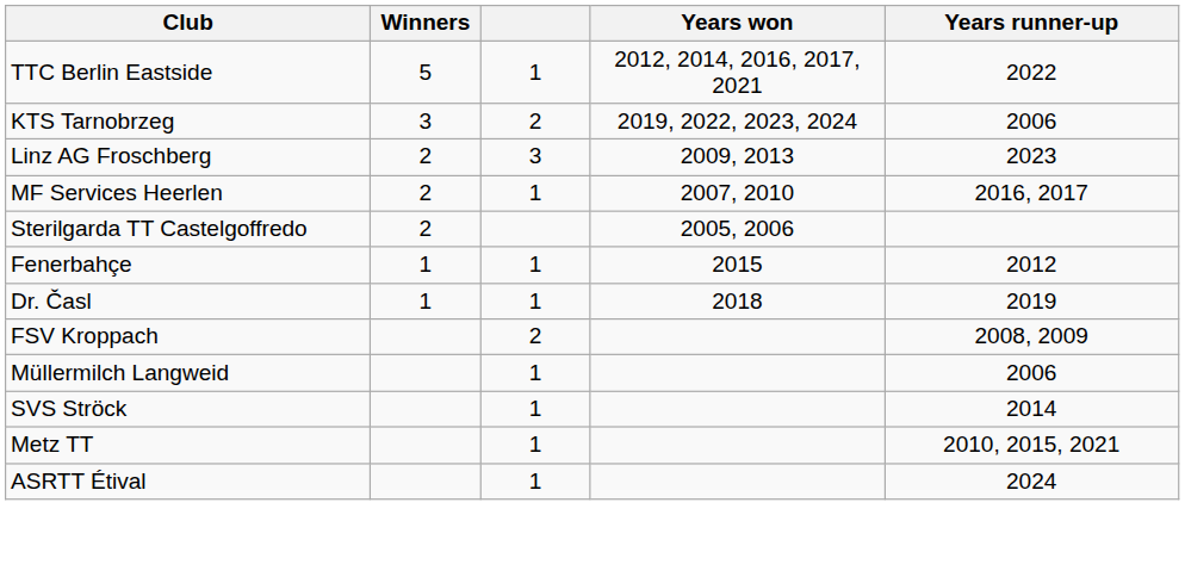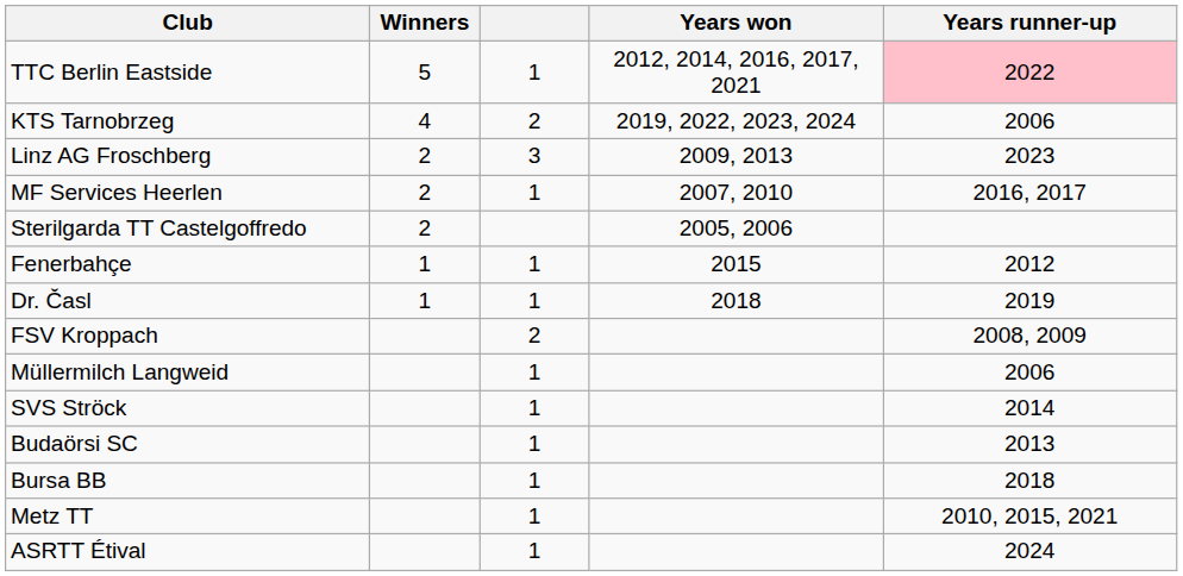TTC Berlin Eastside | Years runner-up: no background -> pink background
KTS Tarnobrzeg | Winners: 3 -> 4
+ row: Budaörsi SC | 1 | 2013
+ row: Bursa BB | 1 | 2018
